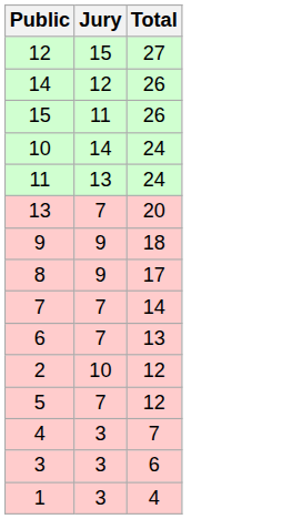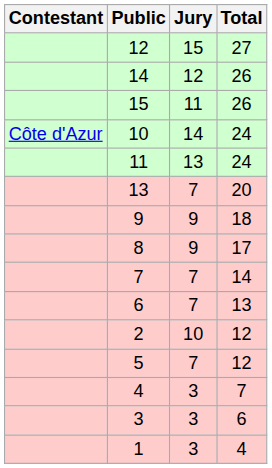+ column: Contestant | Côte d'Azur
